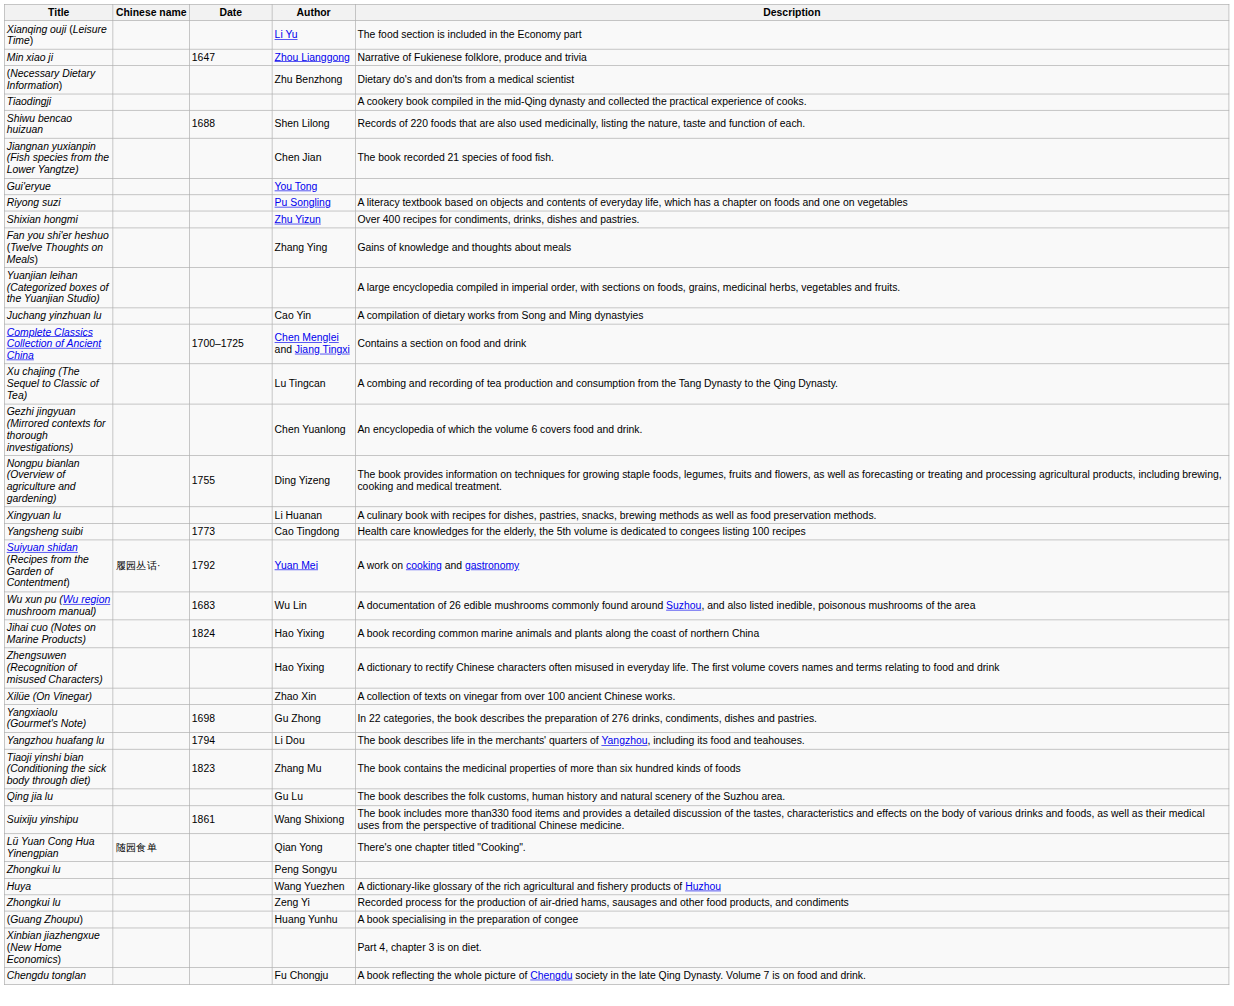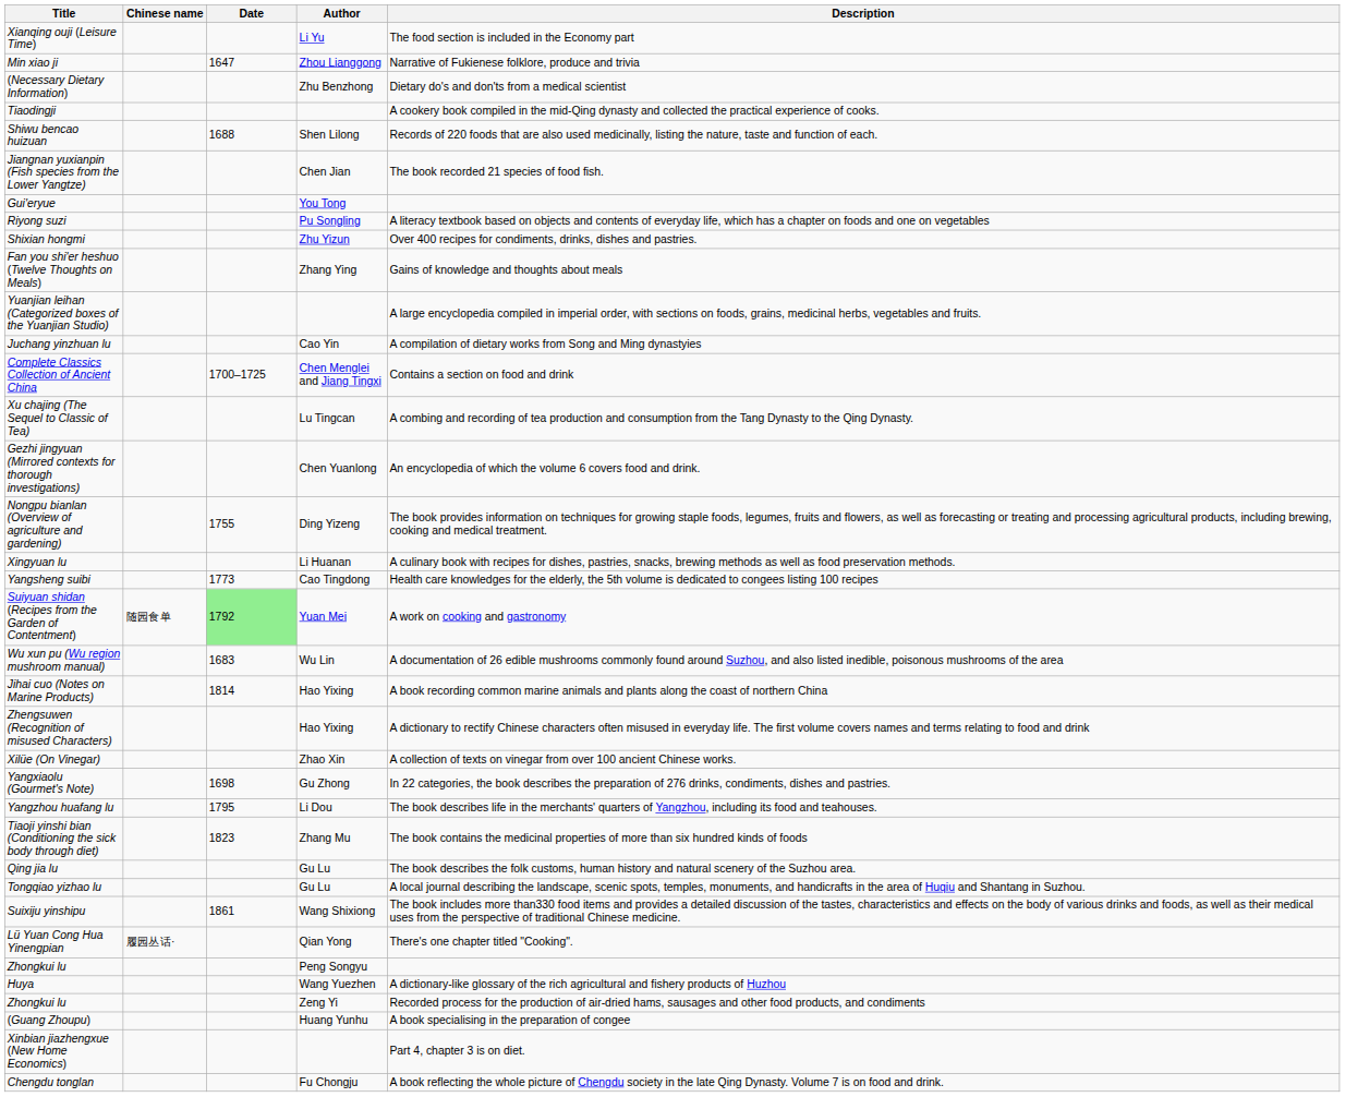Suiyuan shidan (Recipes from the Garden of Contentment) | Chinese name: 履园丛话· -> 随园食单
Suiyuan shidan (Recipes from the Garden of Contentment) | Date: no background -> lightgreen background
Jihai cuo (Notes on Marine Products) | Date: 1824 -> 1814
Yangzhou huafang lu | Date: 1794 -> 1795
+ row: Tongqiao yizhao lu | Gu Lu | A local journal describing the landscape, scenic spots, temples, monuments, and handicrafts in the area of Huqiu and Shantang in Suzhou.
Lü Yuan Cong Hua Yinengpian | Chinese name: 随园食单 -> 履园丛话·
